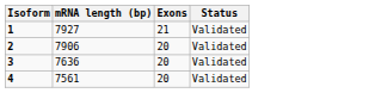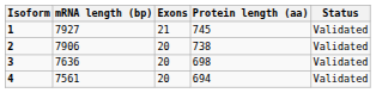+ column: Protein length (aa) | 745 | 738 | 698 | 694
